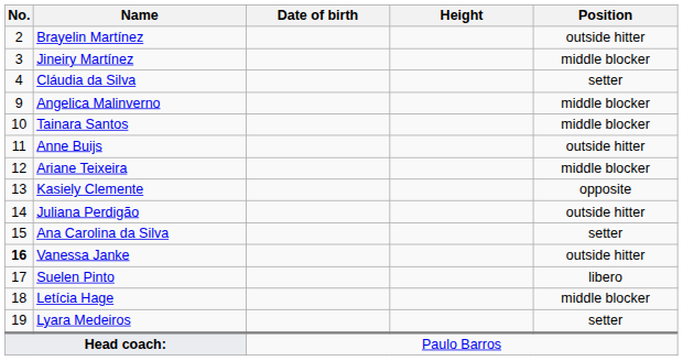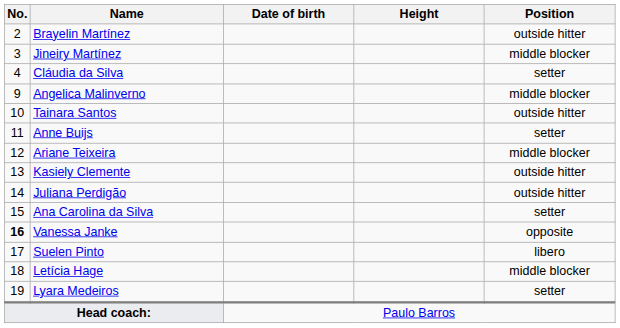Tainara Santos | Position: middle blocker -> outside hitter
Anne Buijs | Position: outside hitter -> setter
Kasiely Clemente | Position: opposite -> outside hitter
Vanessa Janke | Position: outside hitter -> opposite
